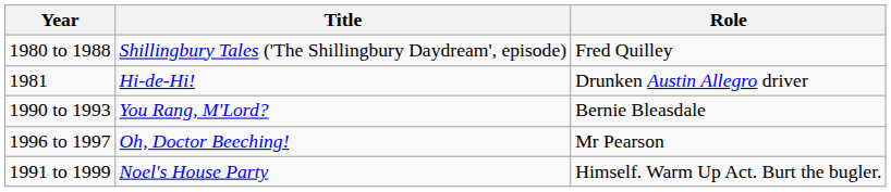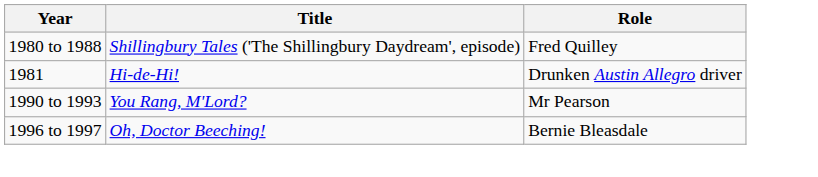1990 to 1993 | Role: Bernie Bleasdale -> Mr Pearson
1996 to 1997 | Role: Mr Pearson -> Bernie Bleasdale
- row: 1991 to 1999 | Noel's House Party | Himself. Warm Up Act. Burt the bugler.
